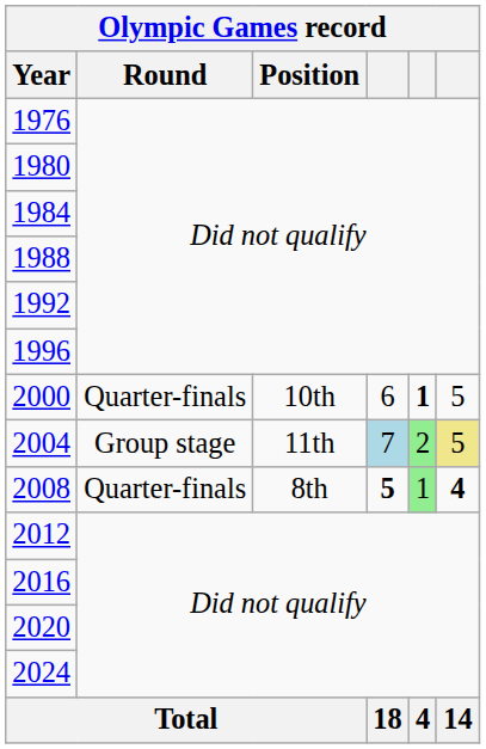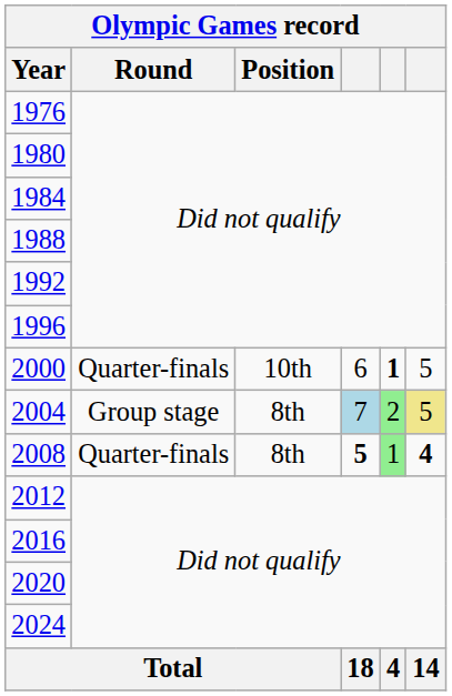2004 | Position: 11th -> 8th
